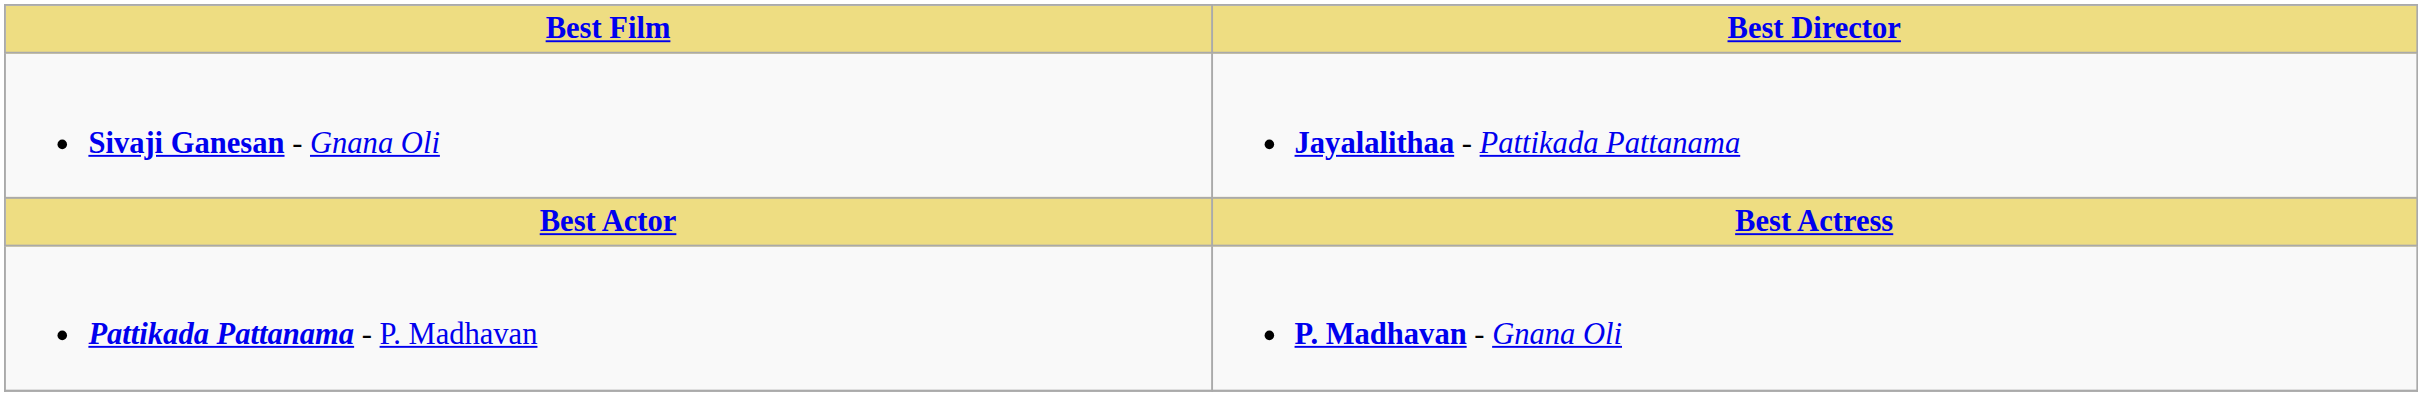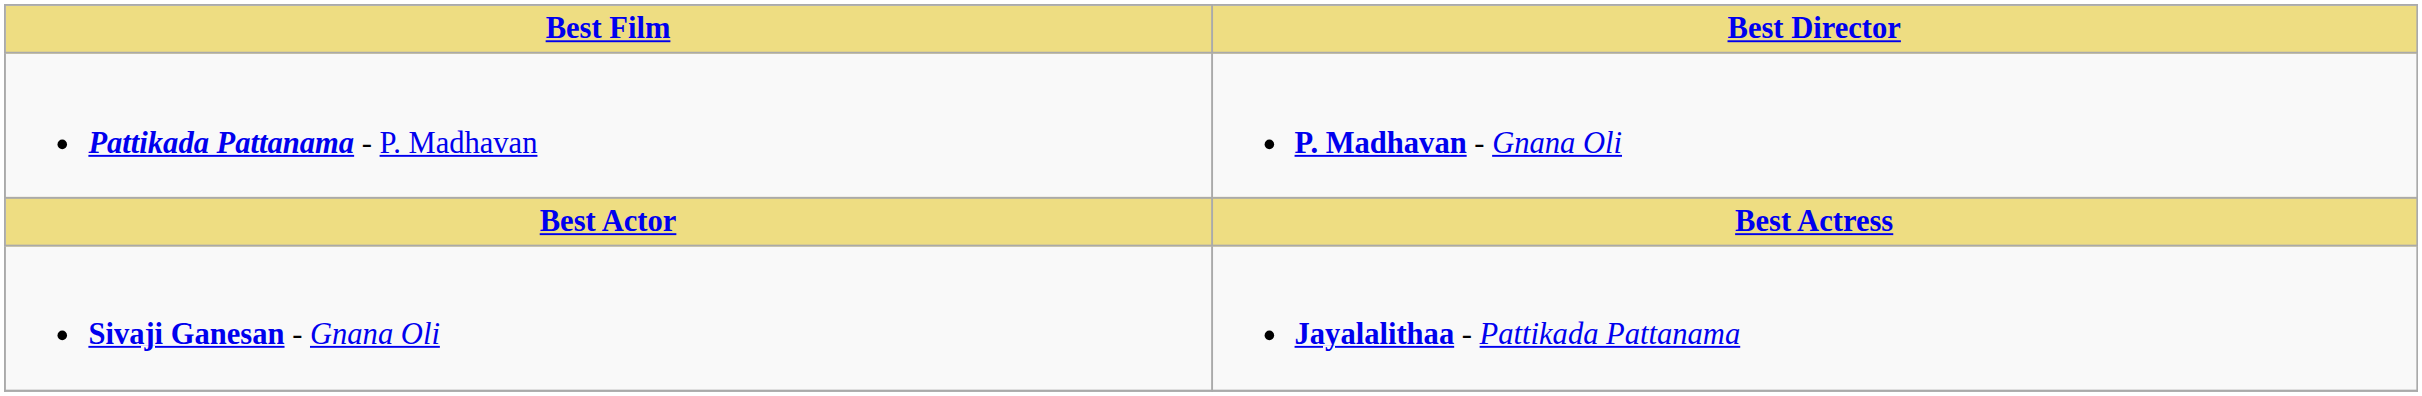rows swapped: Pattikada Pattanama - P. Madhavan <-> Sivaji Ganesan - Gnana Oli
